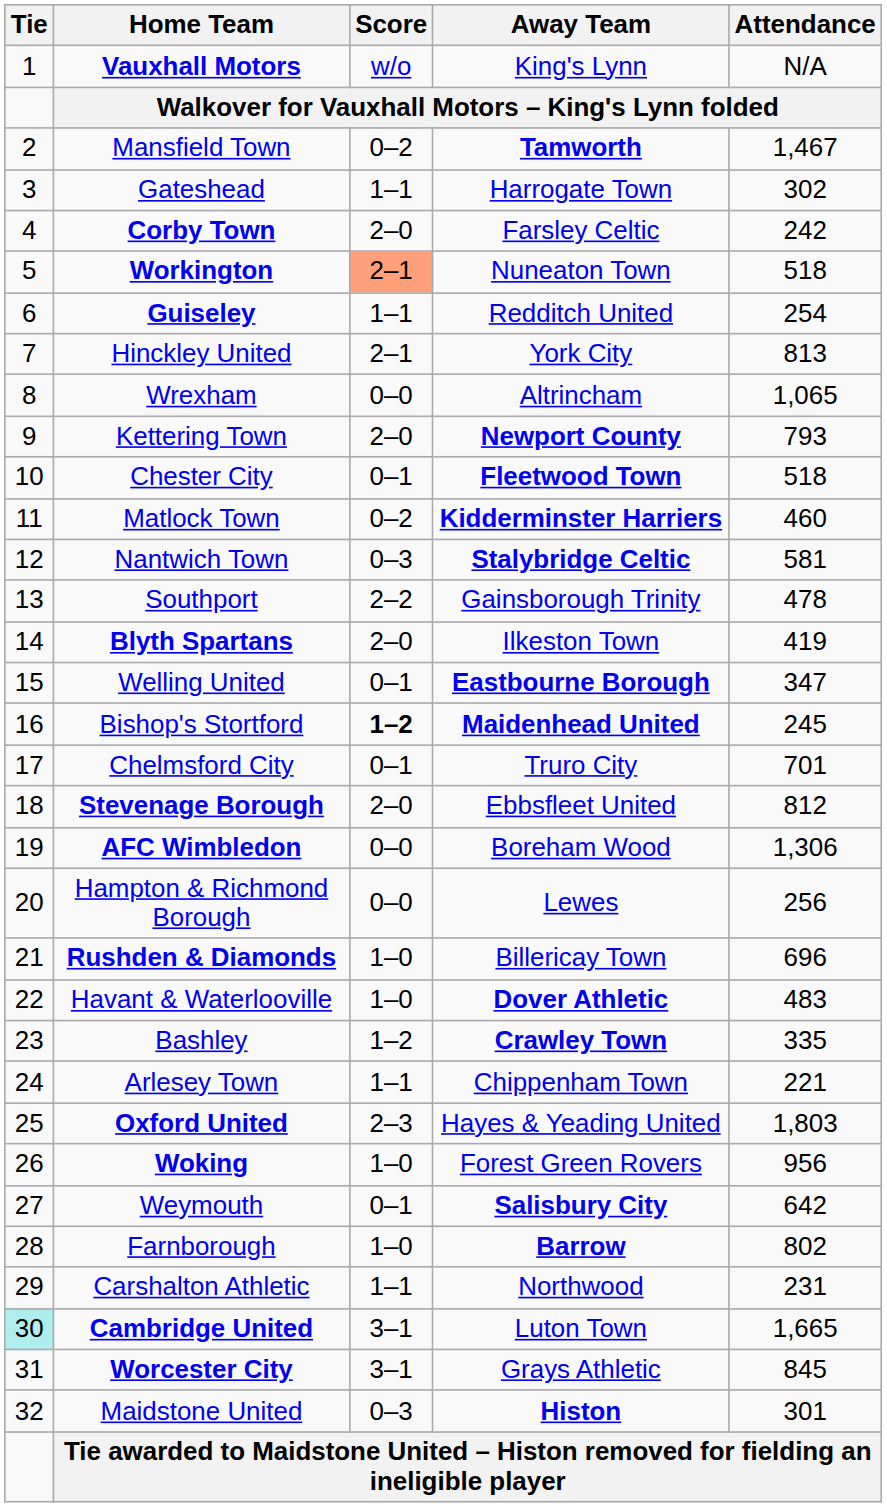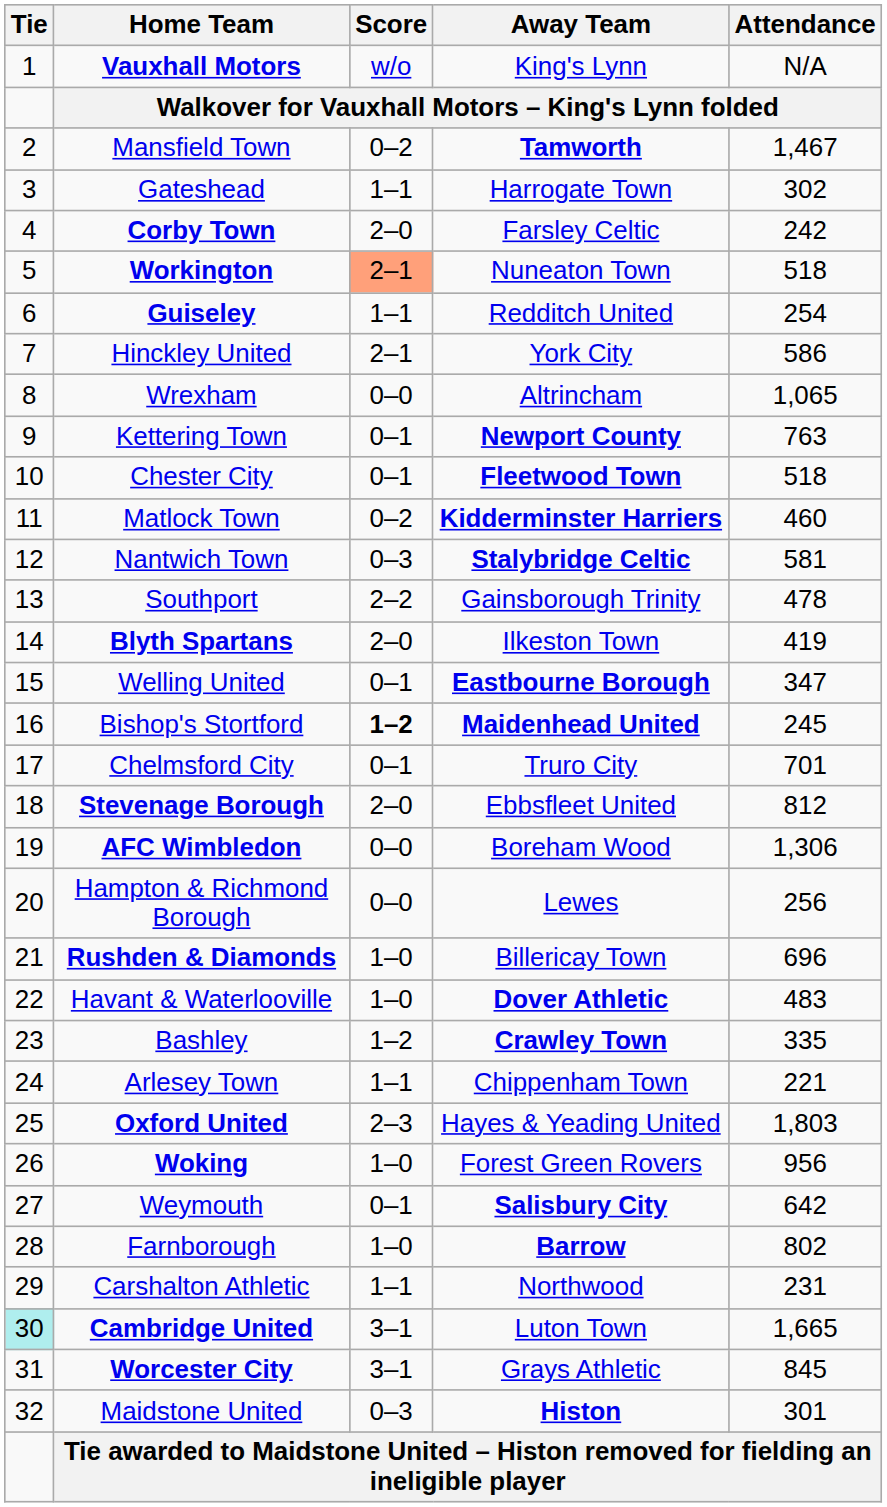Hinckley United | Attendance: 813 -> 586
Kettering Town | Score: 2–0 -> 0–1
Kettering Town | Attendance: 793 -> 763
